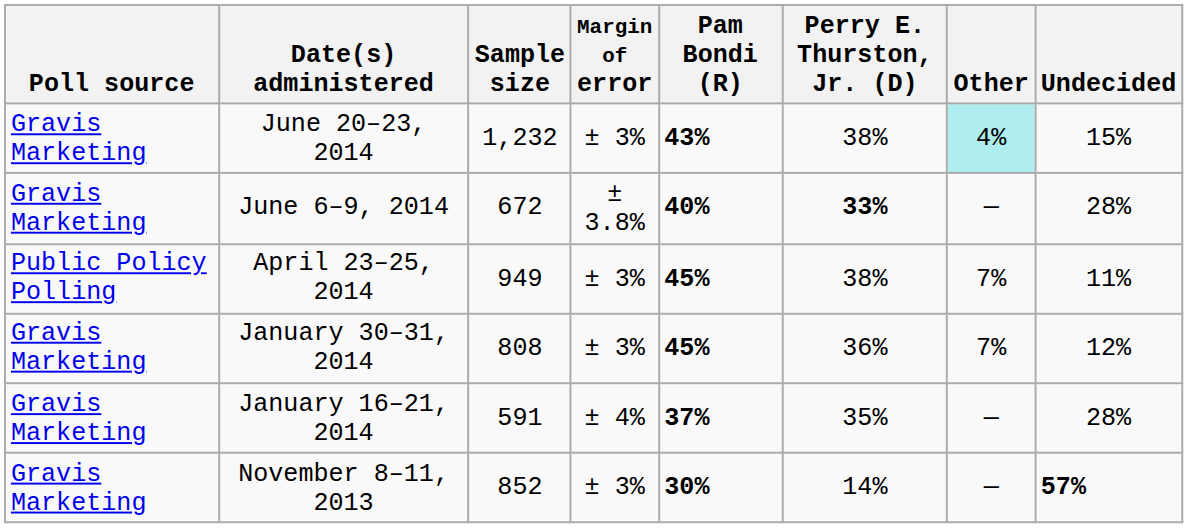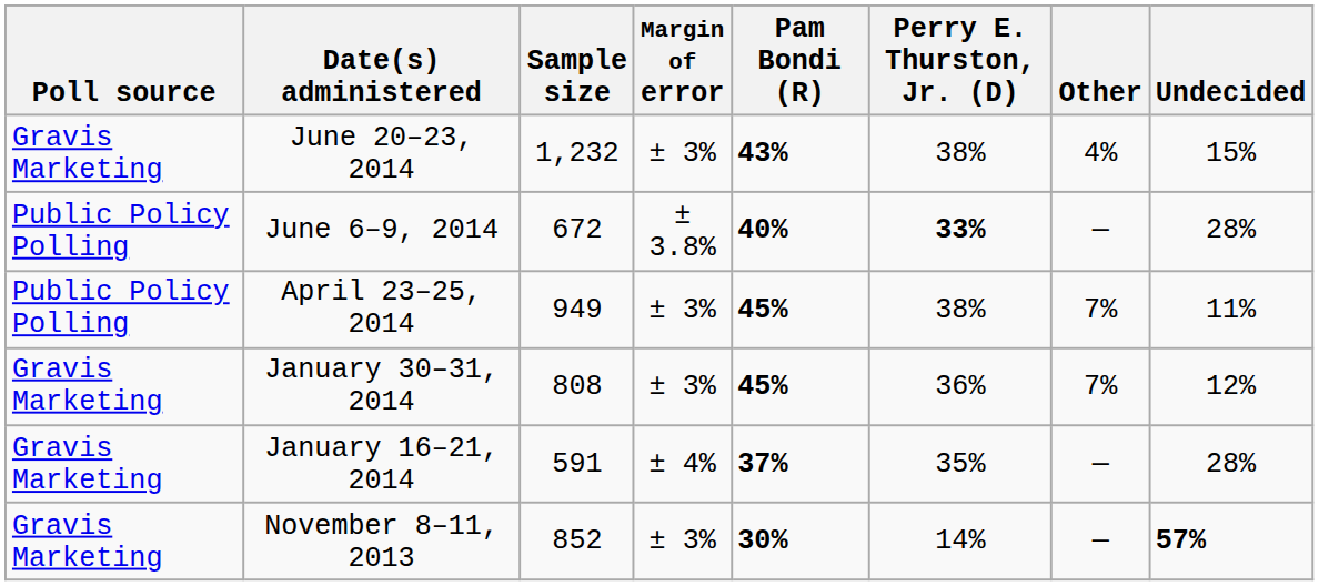June 20–23, 2014 | Other: paleturquoise background -> no background
June 6–9, 2014 | Poll source: Gravis Marketing -> Public Policy Polling
